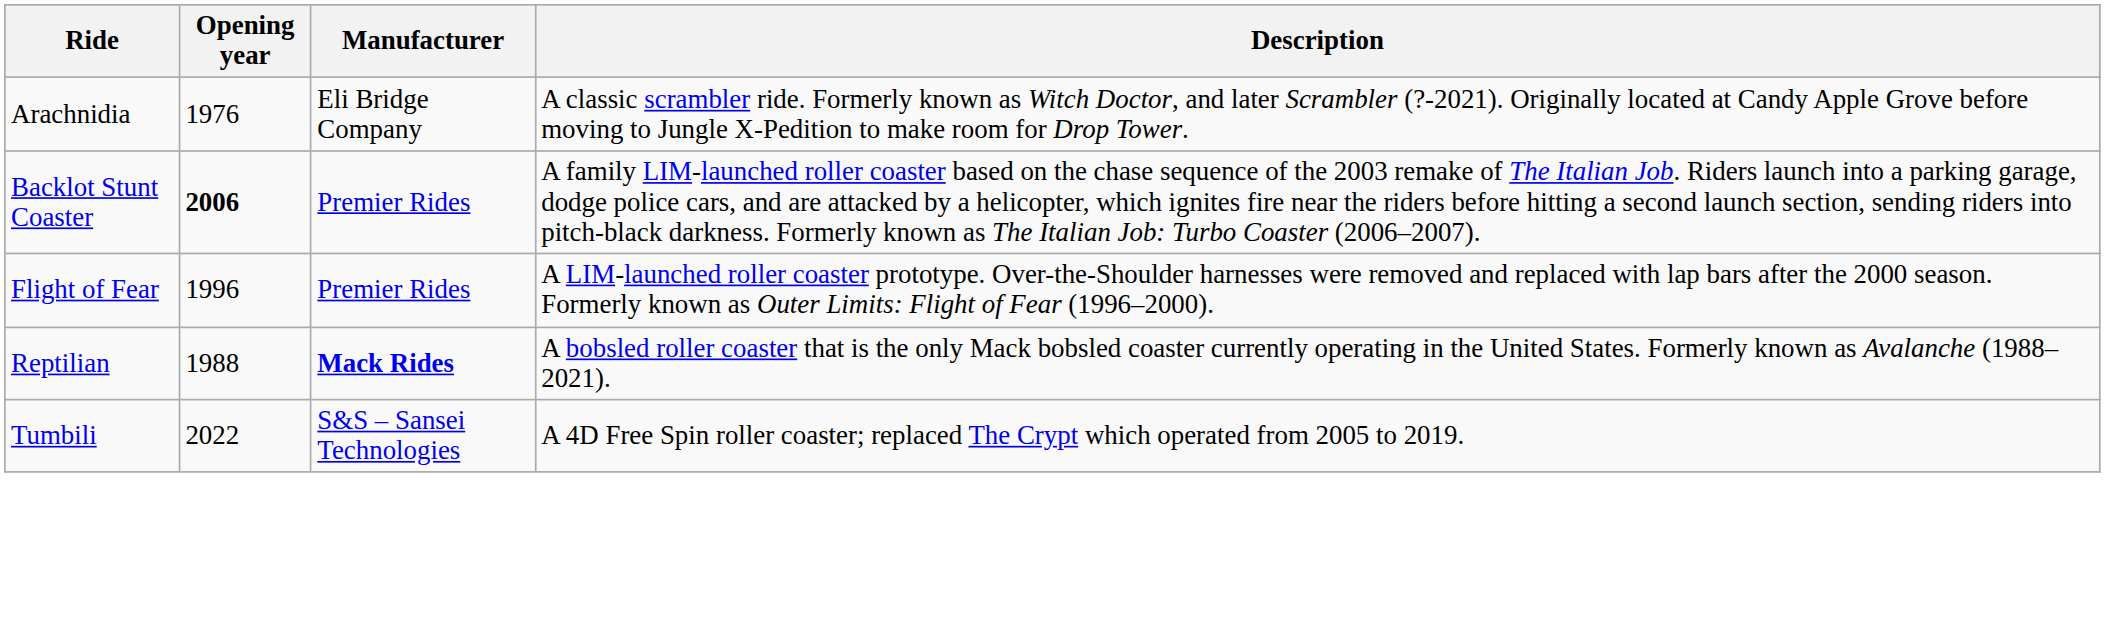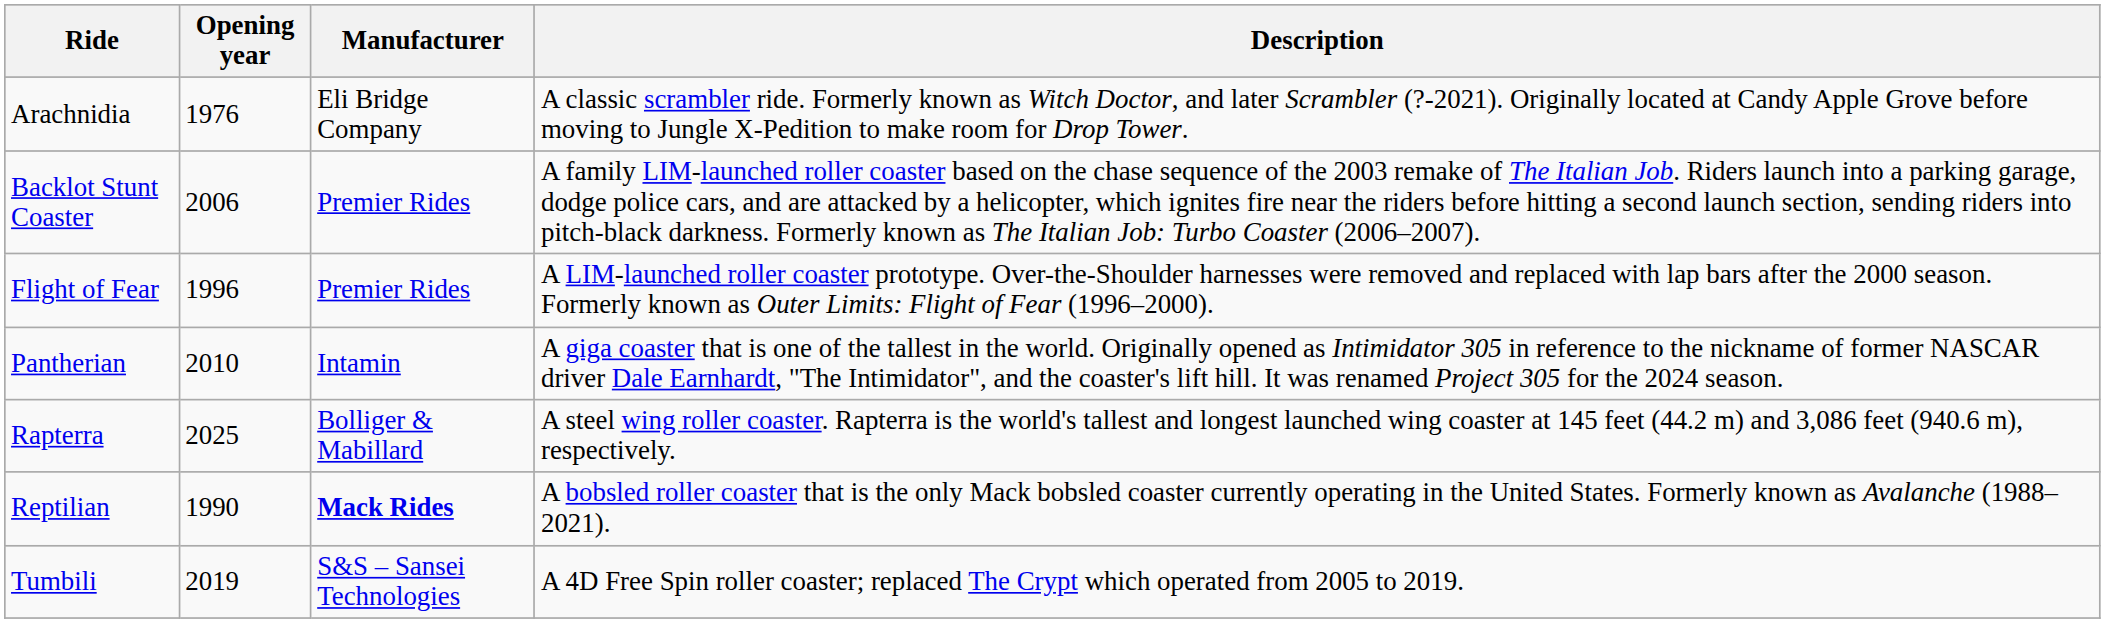Backlot Stunt Coaster | Opening year: bold -> normal
+ row: Pantherian | 2010 | Intamin | A giga coaster that is one of the tallest in the world. Originally opened as Intimidator 305 in reference to the nickname of former NASCAR driver Dale Earnhardt, "The Intimidator", and the coaster's lift hill. It was renamed Project 305 for the 2024 season.
+ row: Rapterra | 2025 | Bolliger & Mabillard | A steel wing roller coaster. Rapterra is the world's tallest and longest launched wing coaster at 145 feet (44.2 m) and 3,086 feet (940.6 m), respectively.
Reptilian | Opening year: 1988 -> 1990
Tumbili | Opening year: 2022 -> 2019
